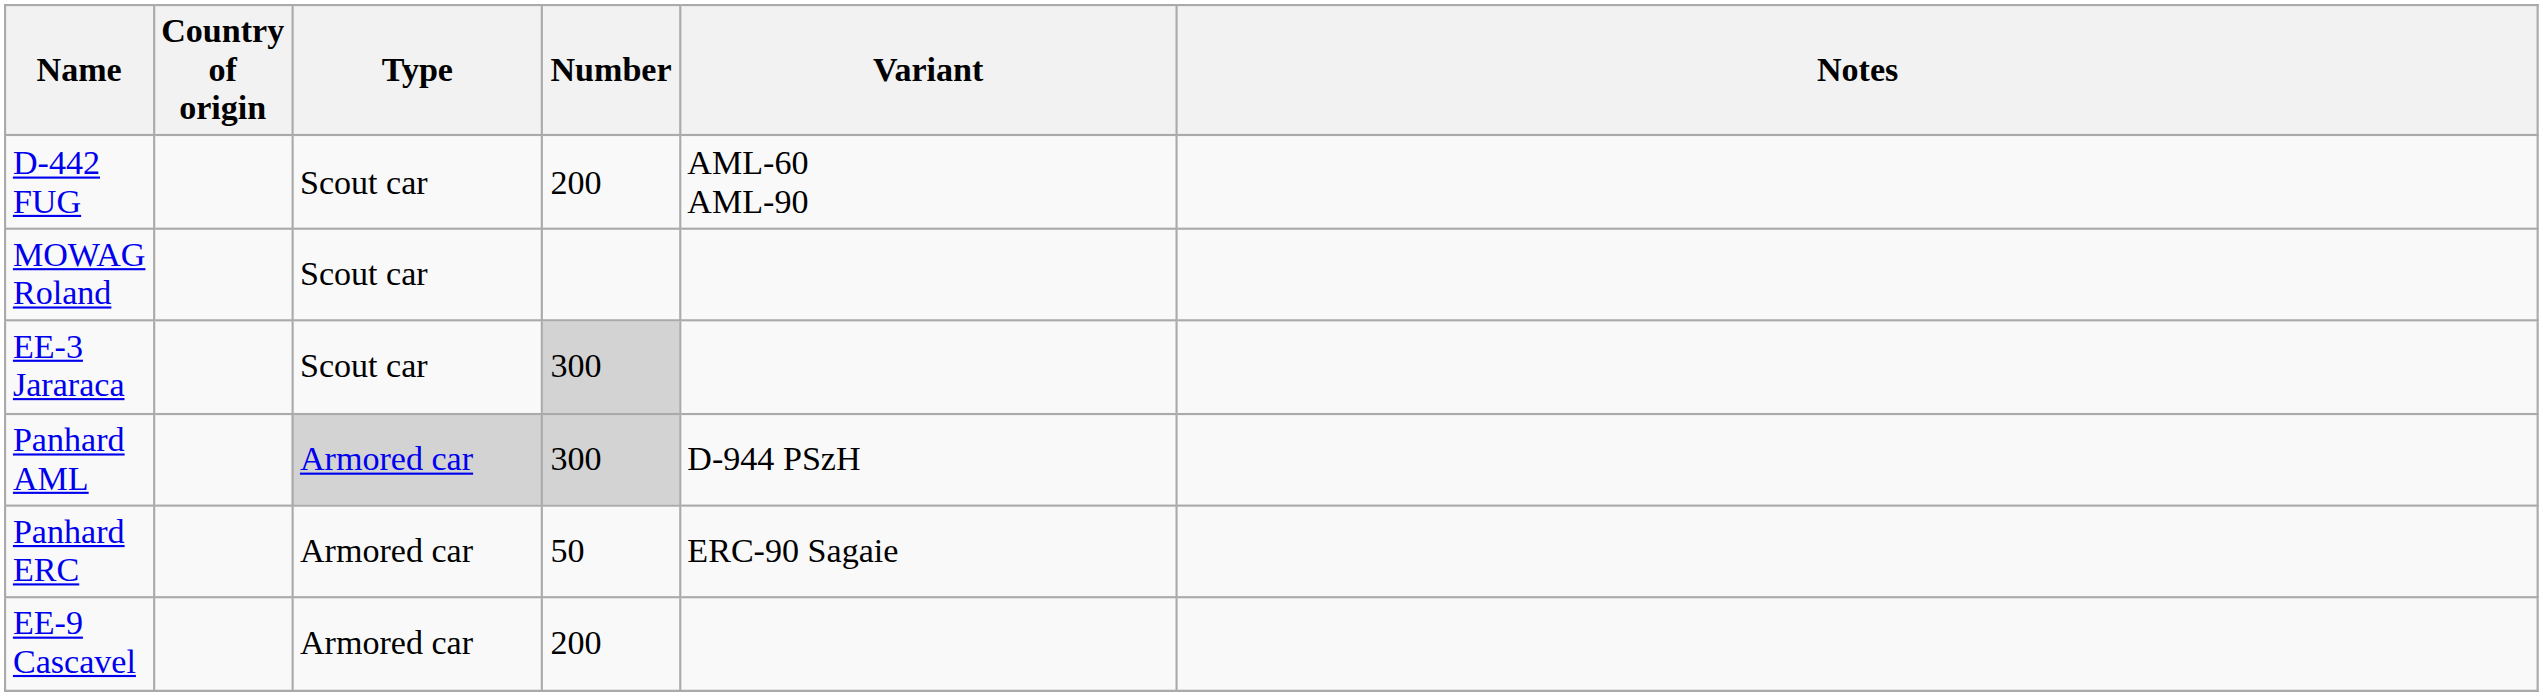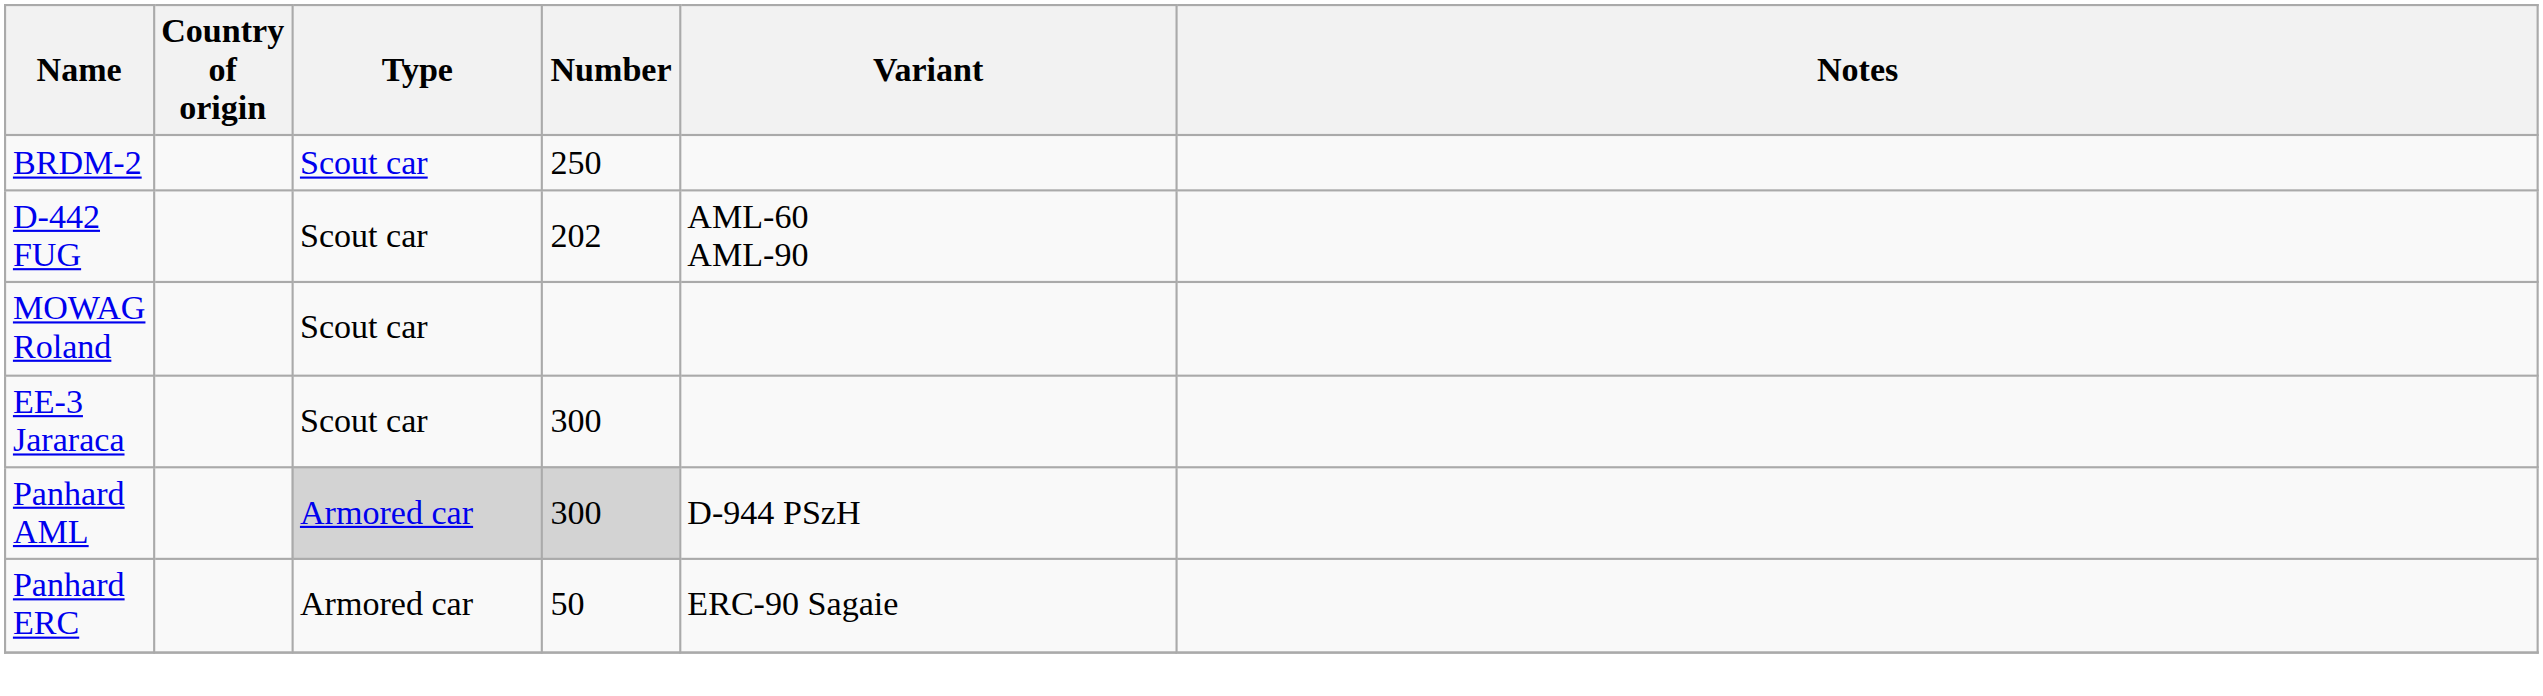+ row: BRDM-2 | Scout car | 250
D-442 FUG | Number: 200 -> 202
EE-3 Jararaca | Number: lightgrey background -> no background
- row: EE-9 Cascavel | Armored car | 200
